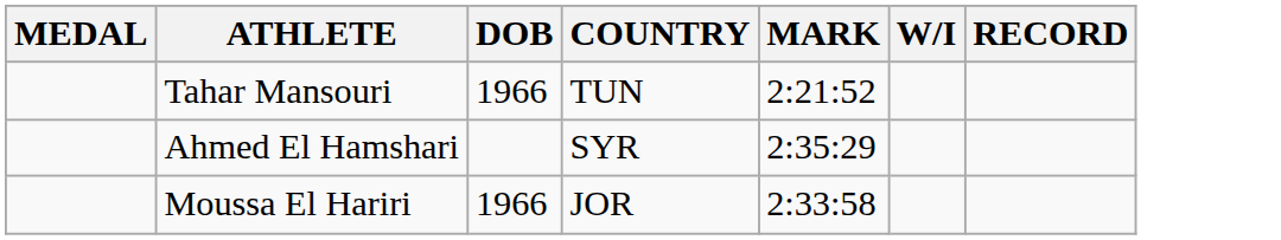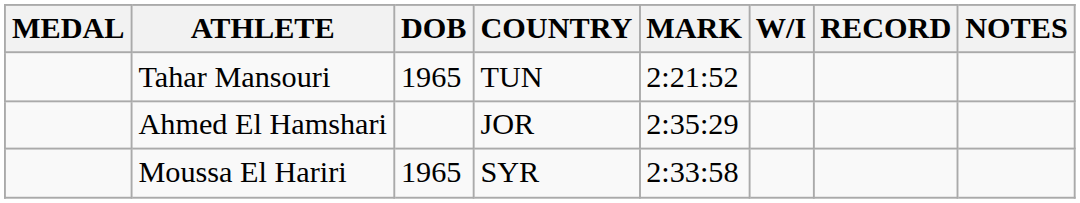+ column: NOTES
Tahar Mansouri | DOB: 1966 -> 1965
Ahmed El Hamshari | COUNTRY: SYR -> JOR
Moussa El Hariri | DOB: 1966 -> 1965
Moussa El Hariri | COUNTRY: JOR -> SYR
